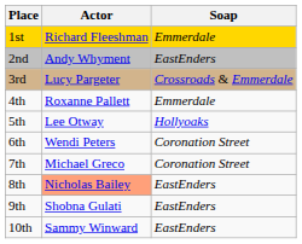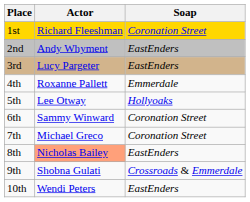1st | Soap: Emmerdale -> Coronation Street
3rd | Soap: Crossroads & Emmerdale -> EastEnders
6th | Actor: Wendi Peters -> Sammy Winward
9th | Soap: EastEnders -> Crossroads & Emmerdale
10th | Actor: Sammy Winward -> Wendi Peters
